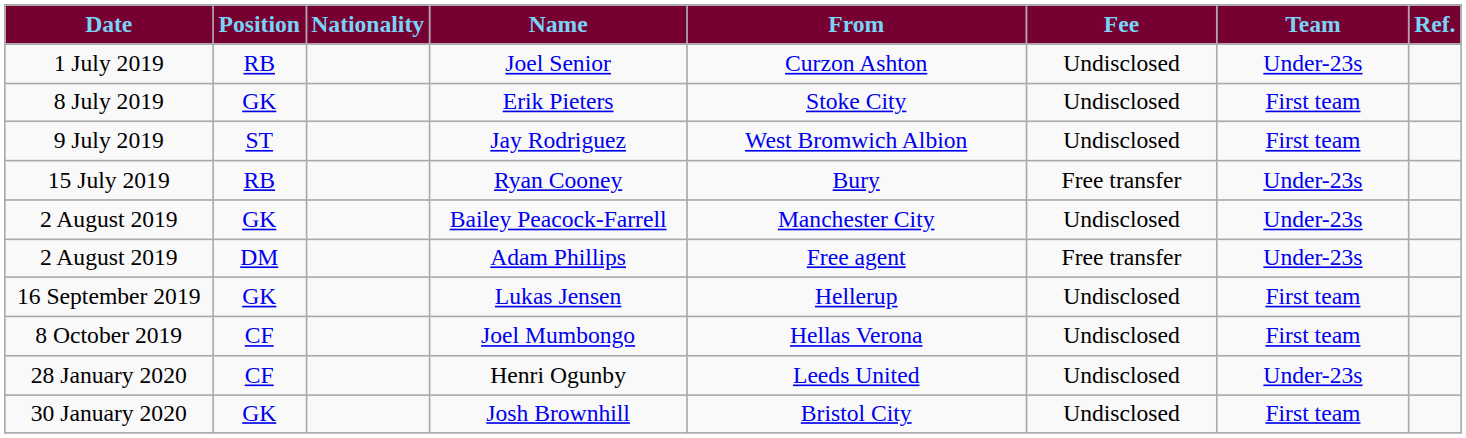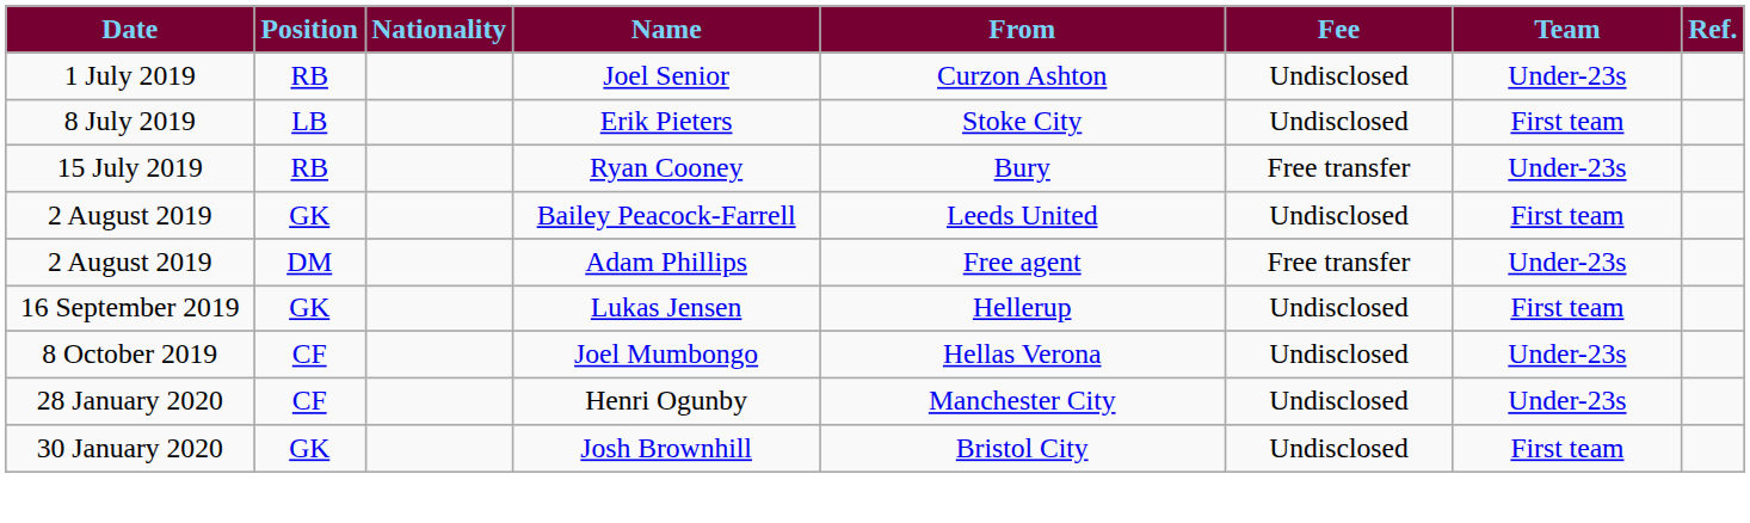Erik Pieters | Position: GK -> LB
- row: 9 July 2019 | ST | Jay Rodriguez | West Bromwich Albion | Undisclosed | First team
Bailey Peacock-Farrell | From: Manchester City -> Leeds United
Bailey Peacock-Farrell | Team: Under-23s -> First team
Joel Mumbongo | Team: First team -> Under-23s
Henri Ogunby | From: Leeds United -> Manchester City
